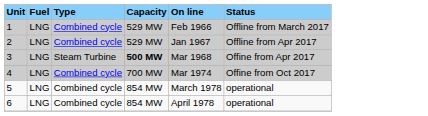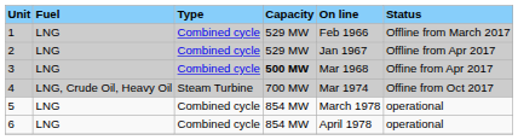3 | Type: Steam Turbine -> Combined cycle
4 | Fuel: LNG -> LNG, Crude Oil, Heavy Oil
4 | Type: Combined cycle -> Steam Turbine
